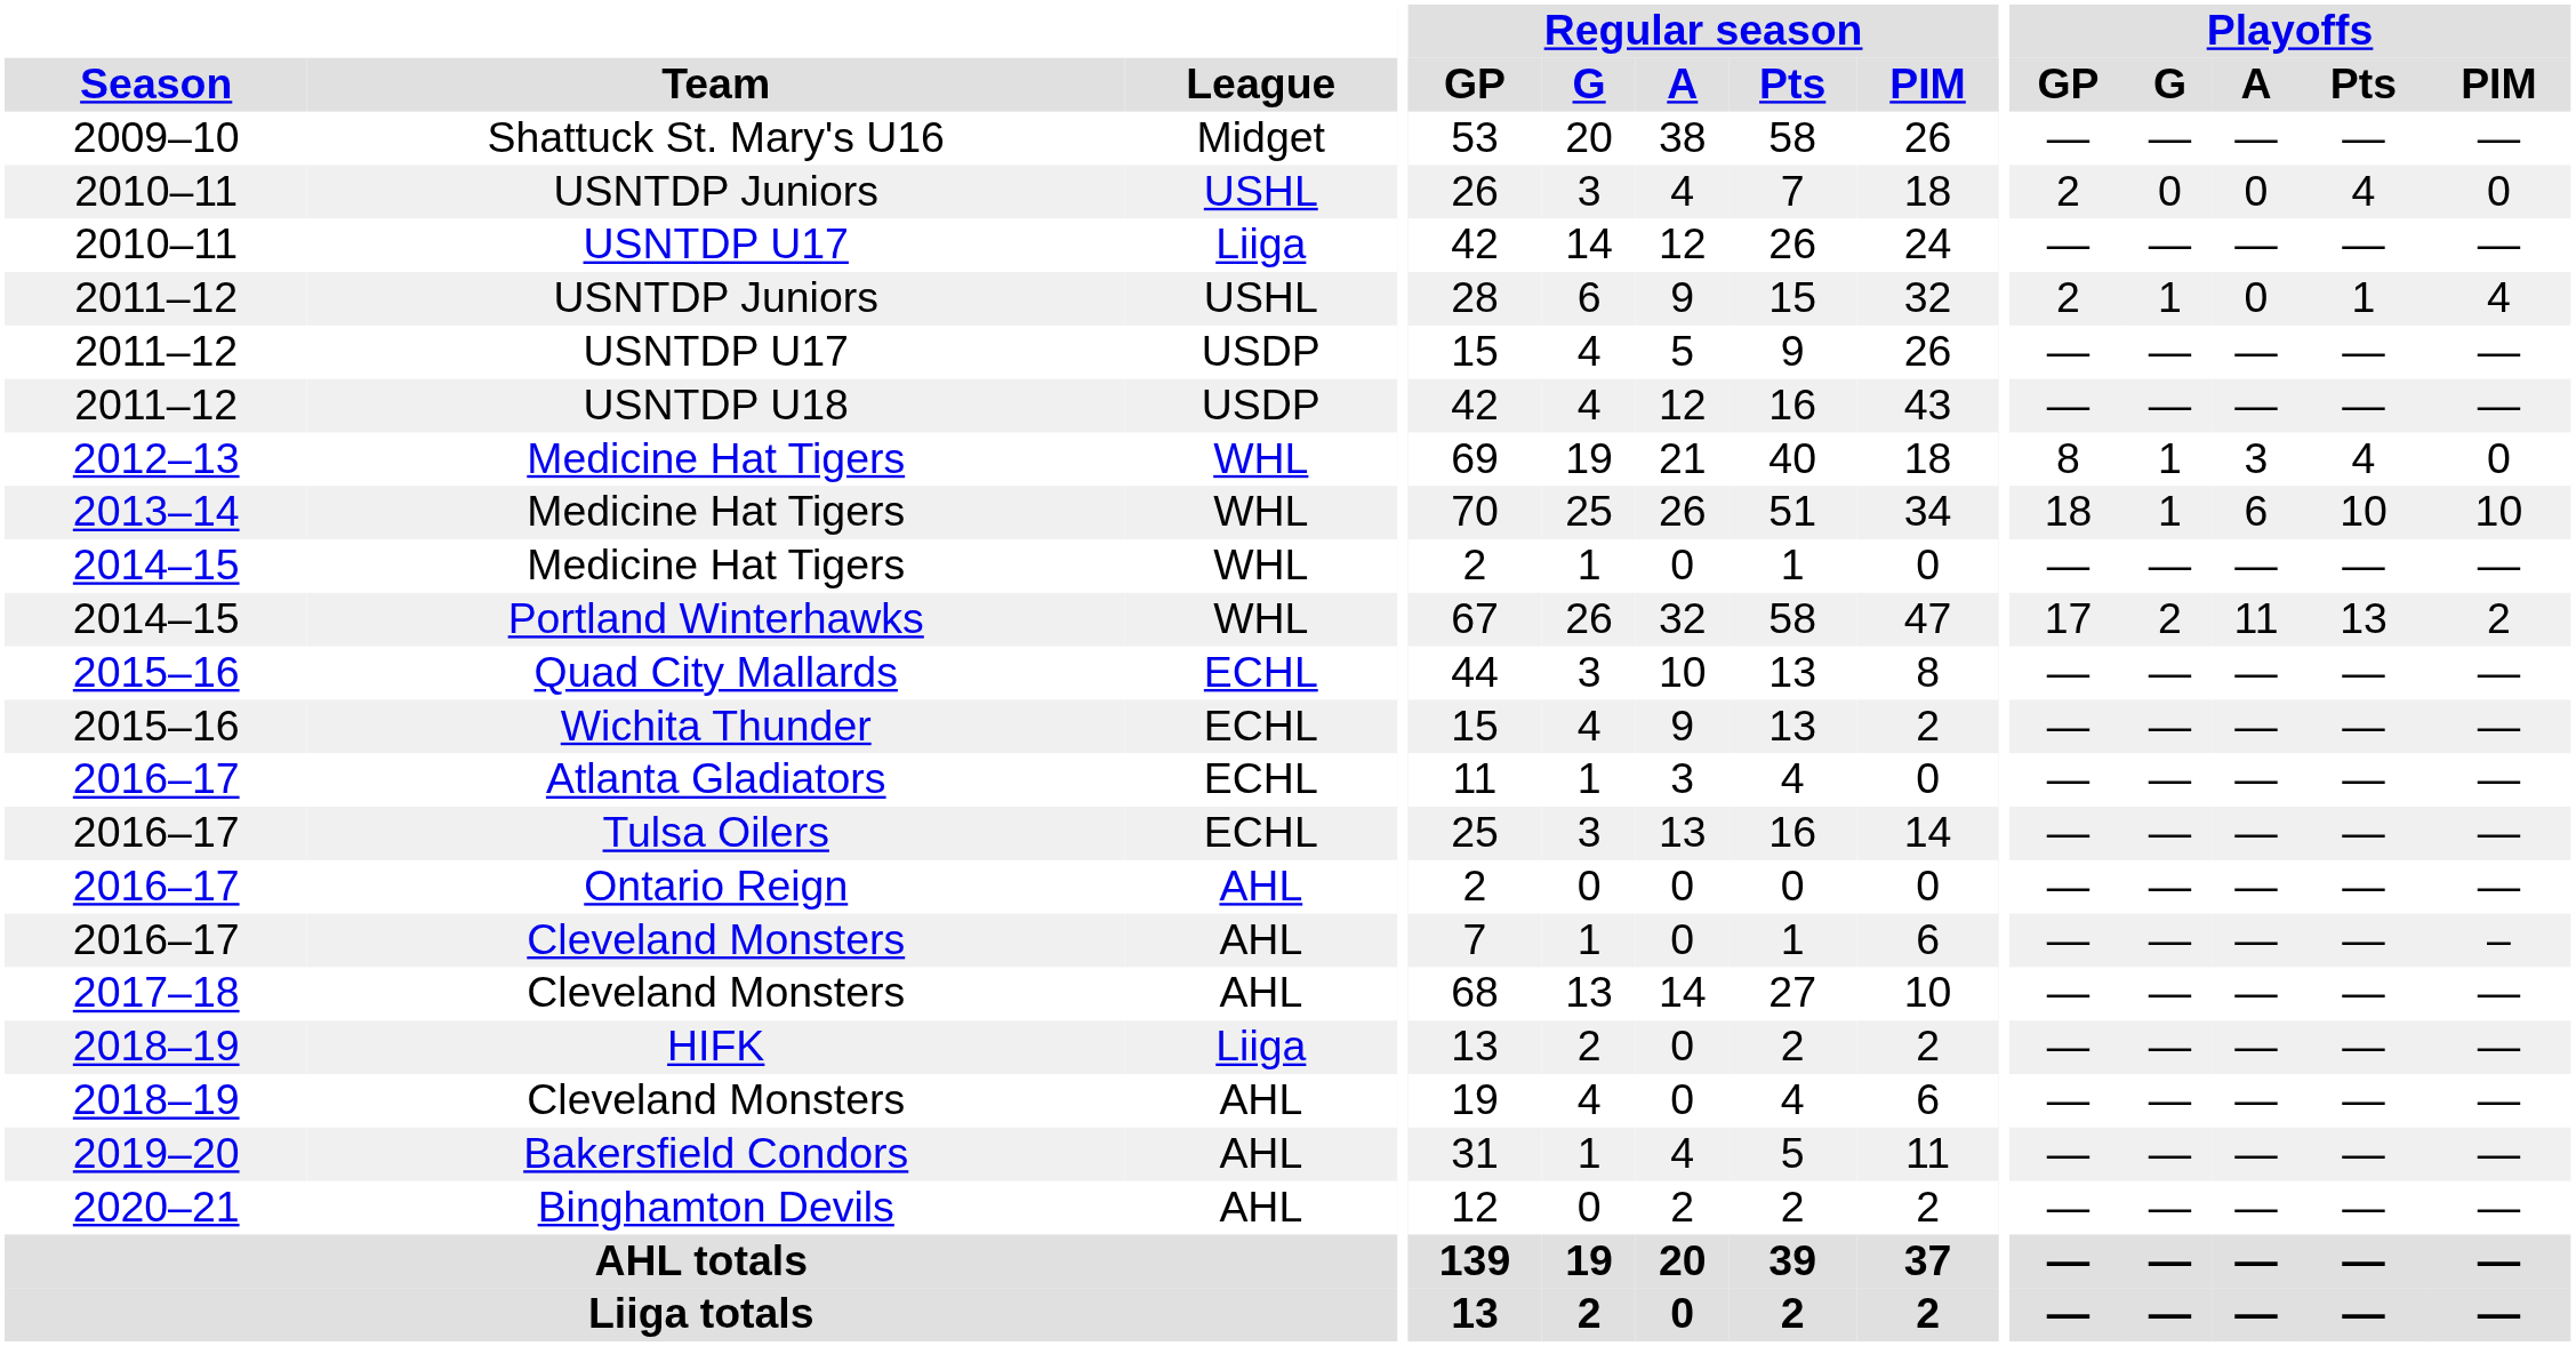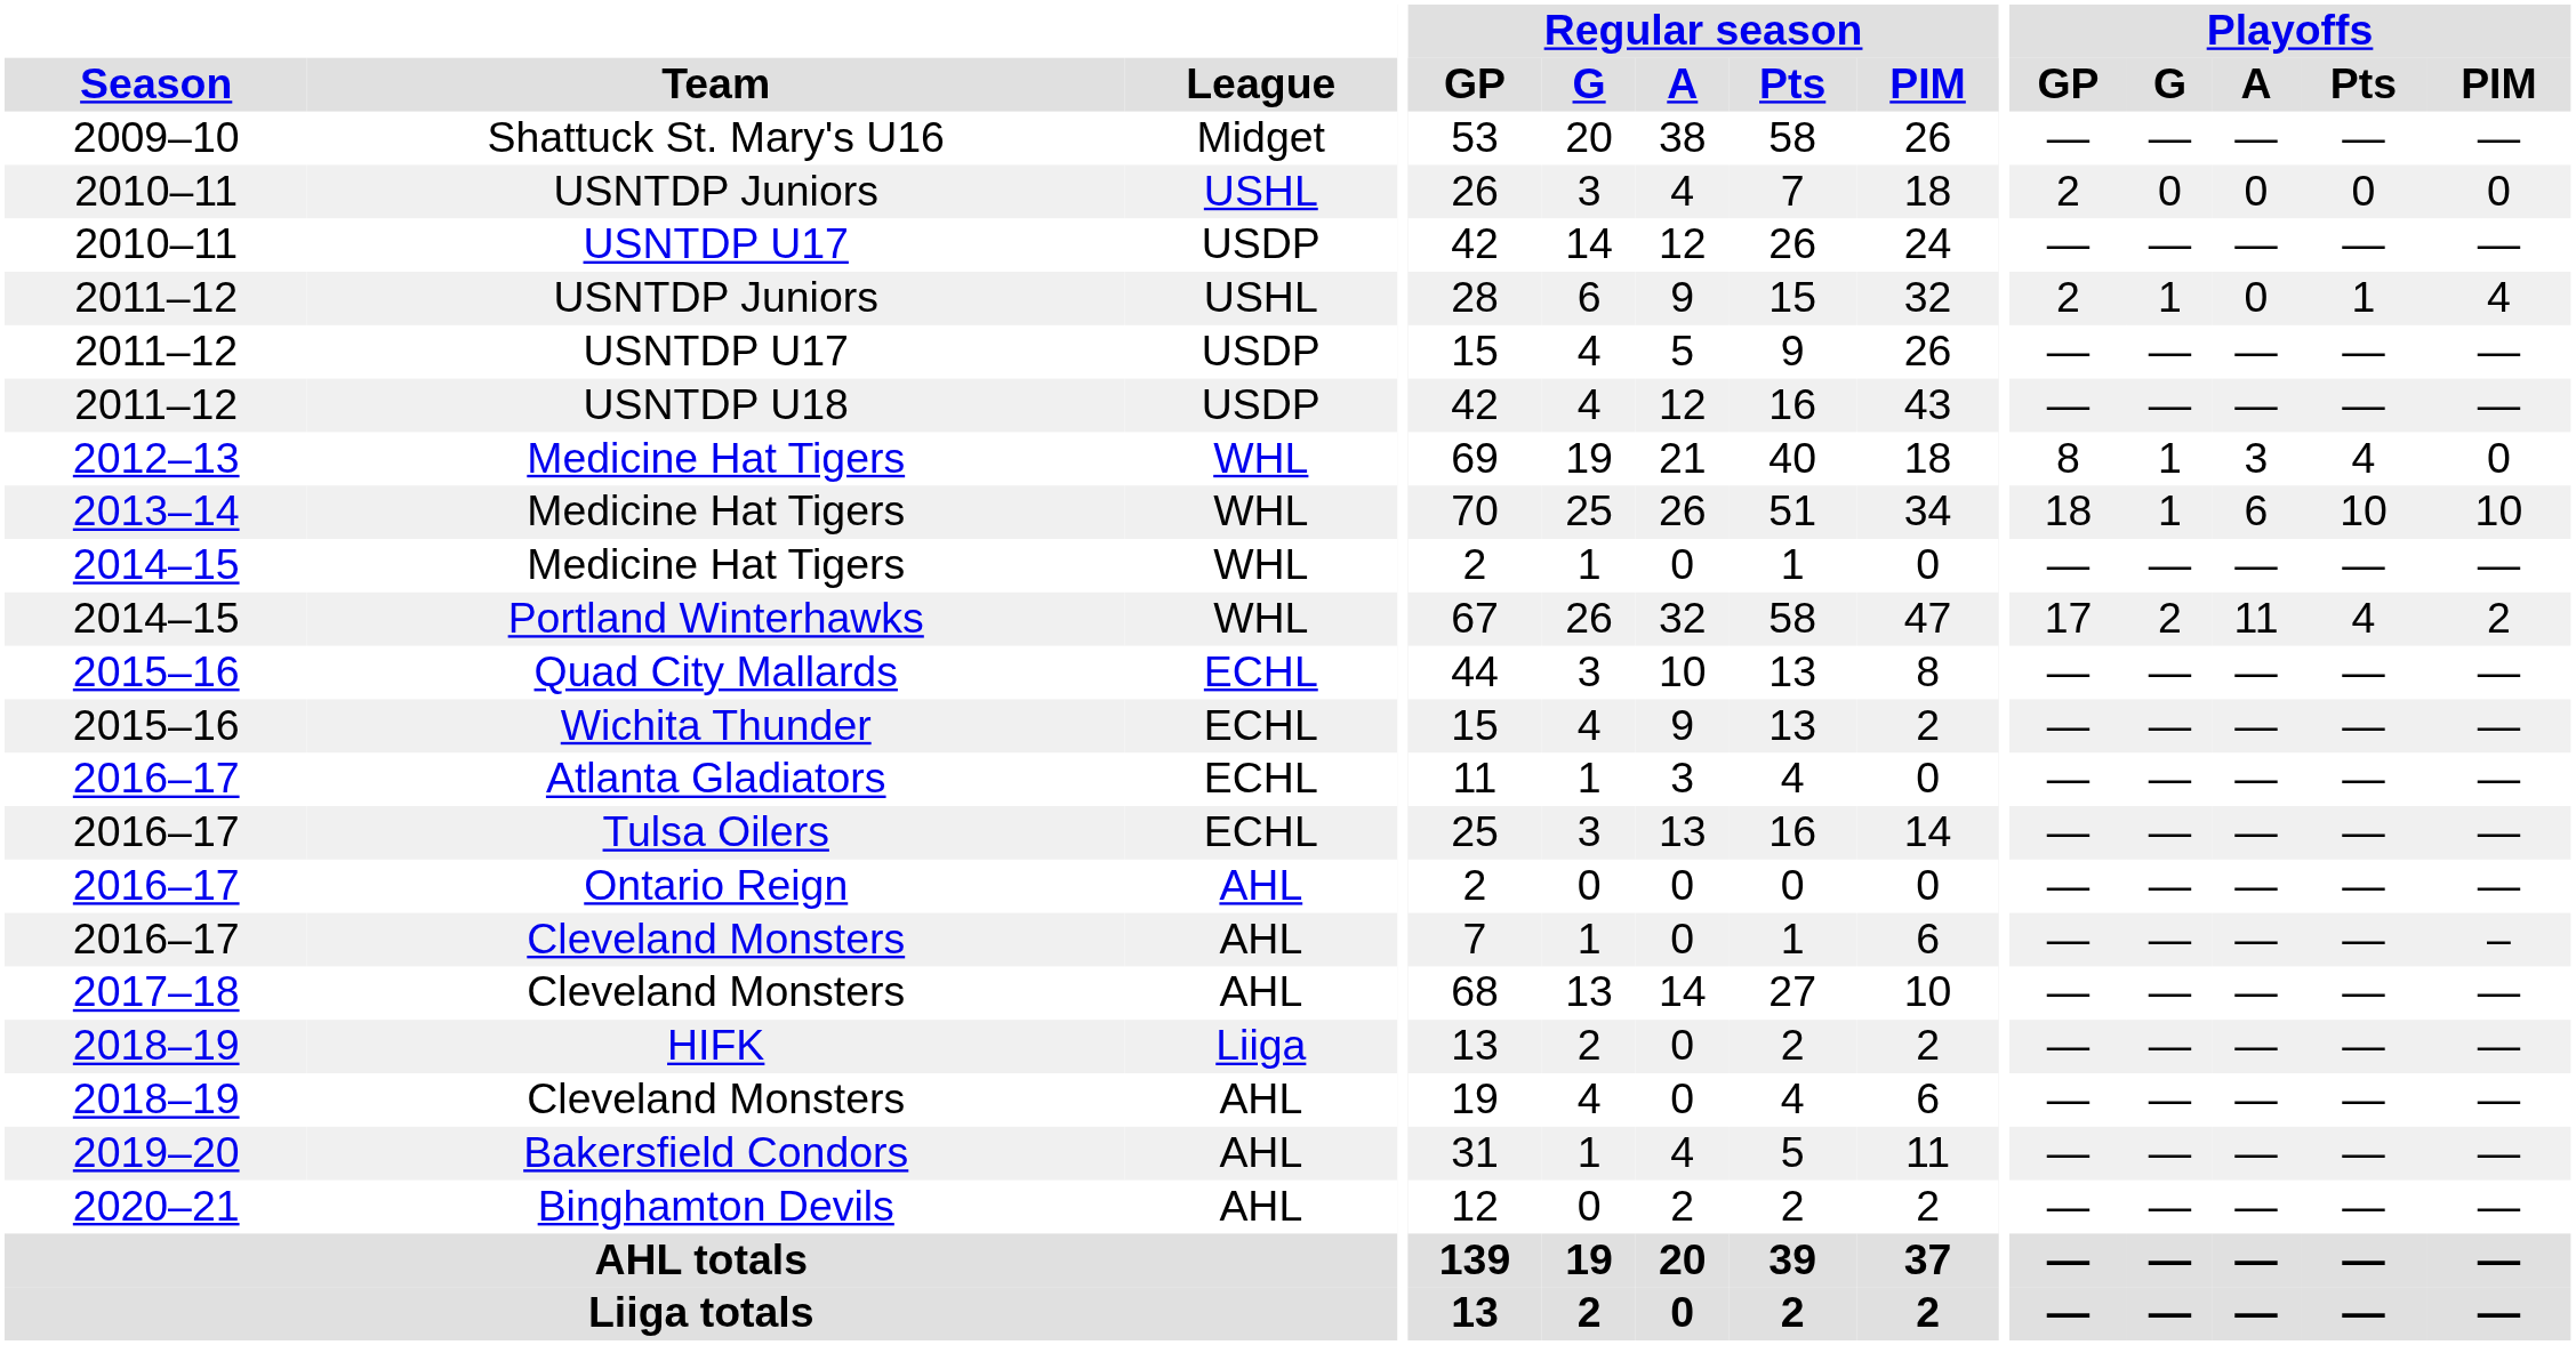2010–11 / USNTDP Juniors | Playoffs / Pts: 4 -> 0
2010–11 / USNTDP U17 | League: Liiga -> USDP
Portland Winterhawks | Playoffs / Pts: 13 -> 4
